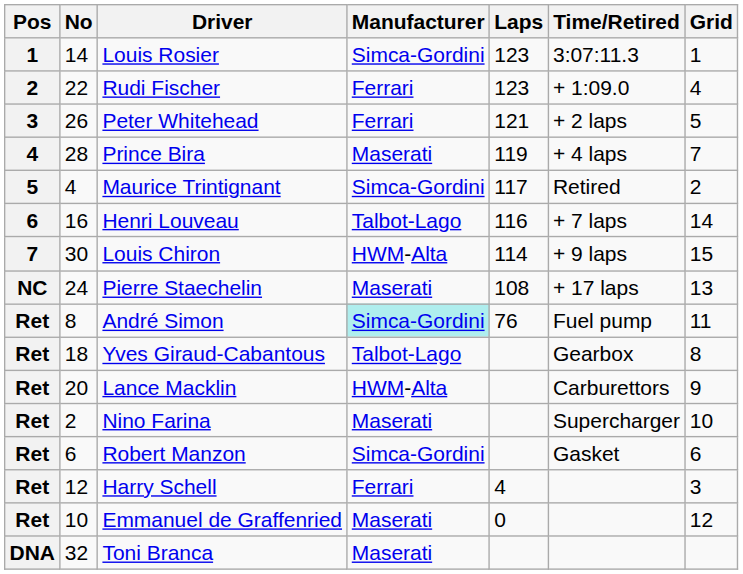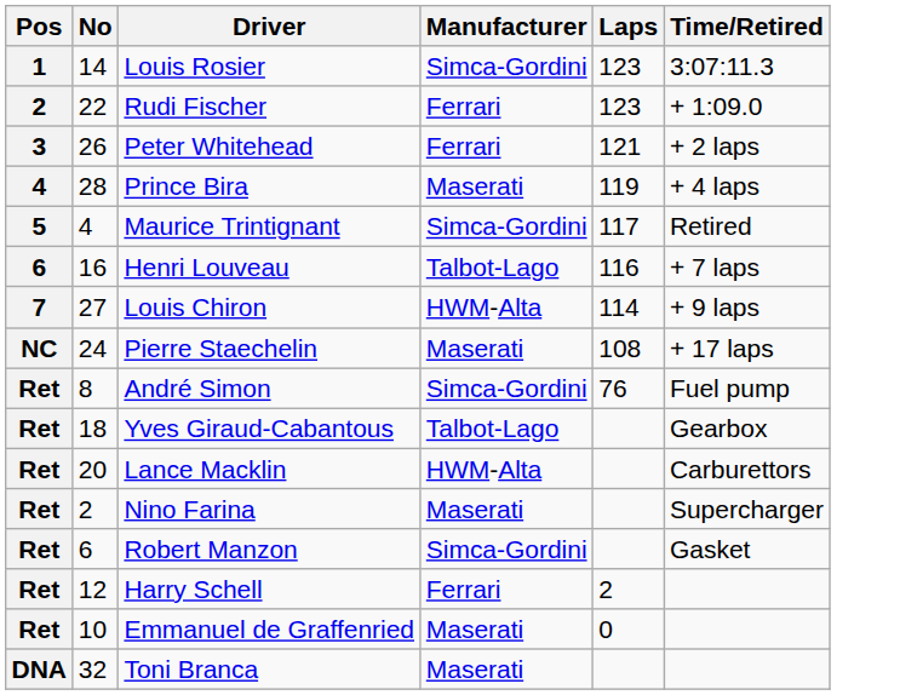- column: Grid | 1 | 4 | 5 | 7 | 2 | 14 | 15 | 13 | 11 | 8 | 9 | 10 | 6 | 3 | 12
Louis Chiron | No: 30 -> 27
André Simon | Manufacturer: paleturquoise background -> no background
Harry Schell | Laps: 4 -> 2
